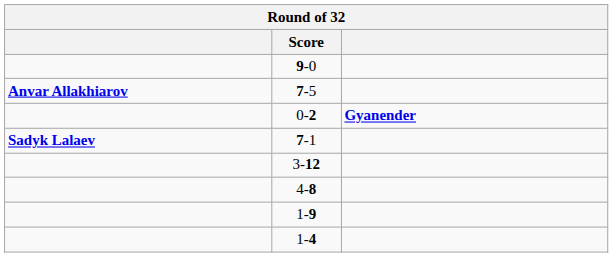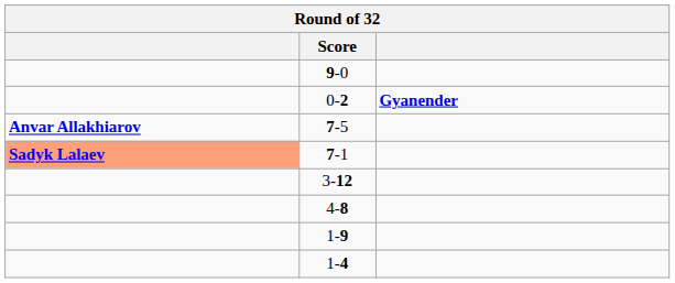rows swapped: 0-2 <-> 7-5
7-1 | column 1: no background -> lightsalmon background
